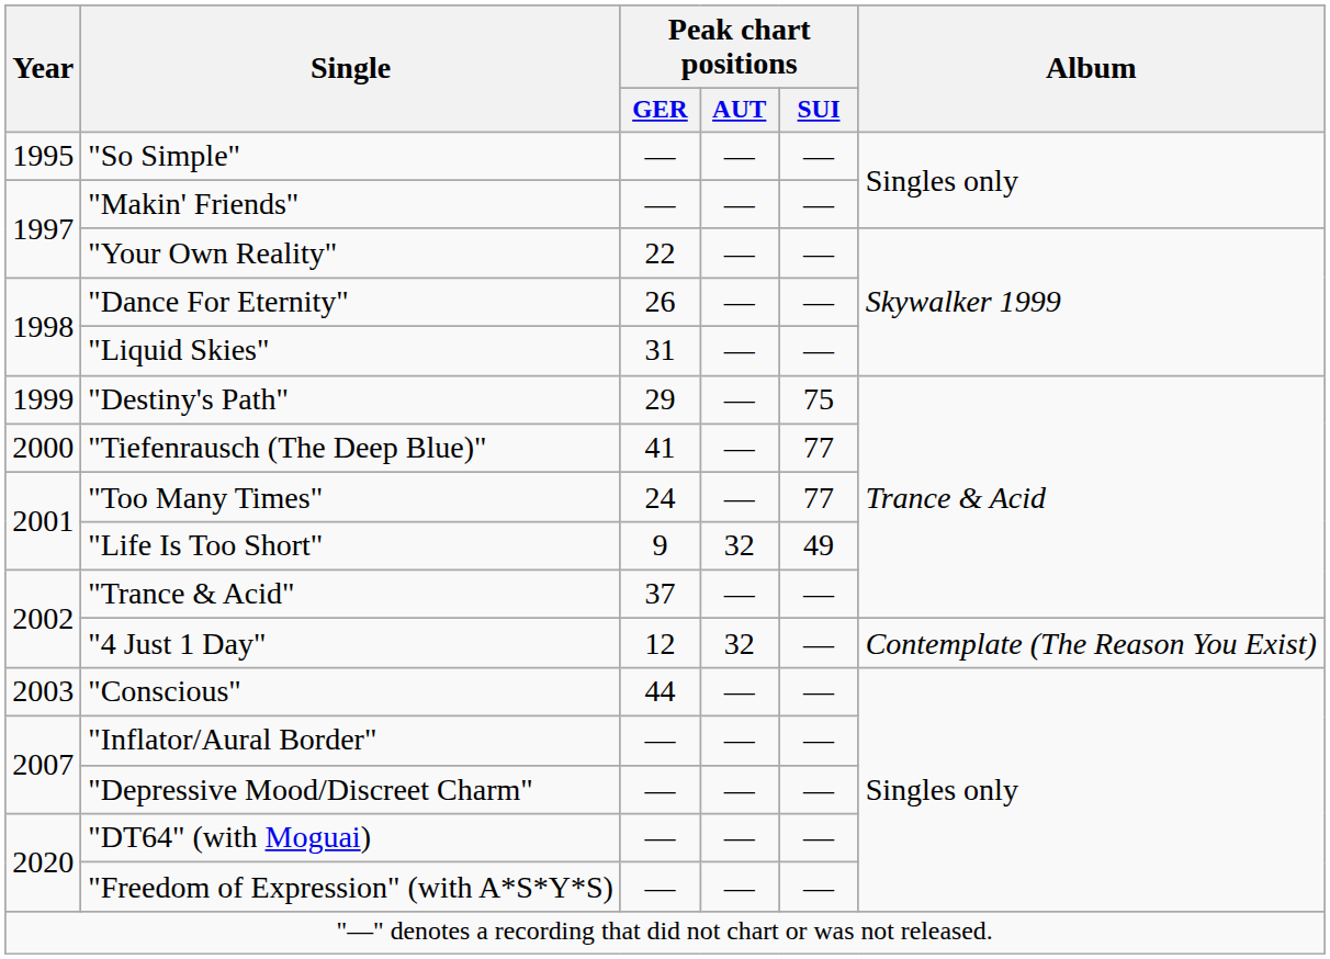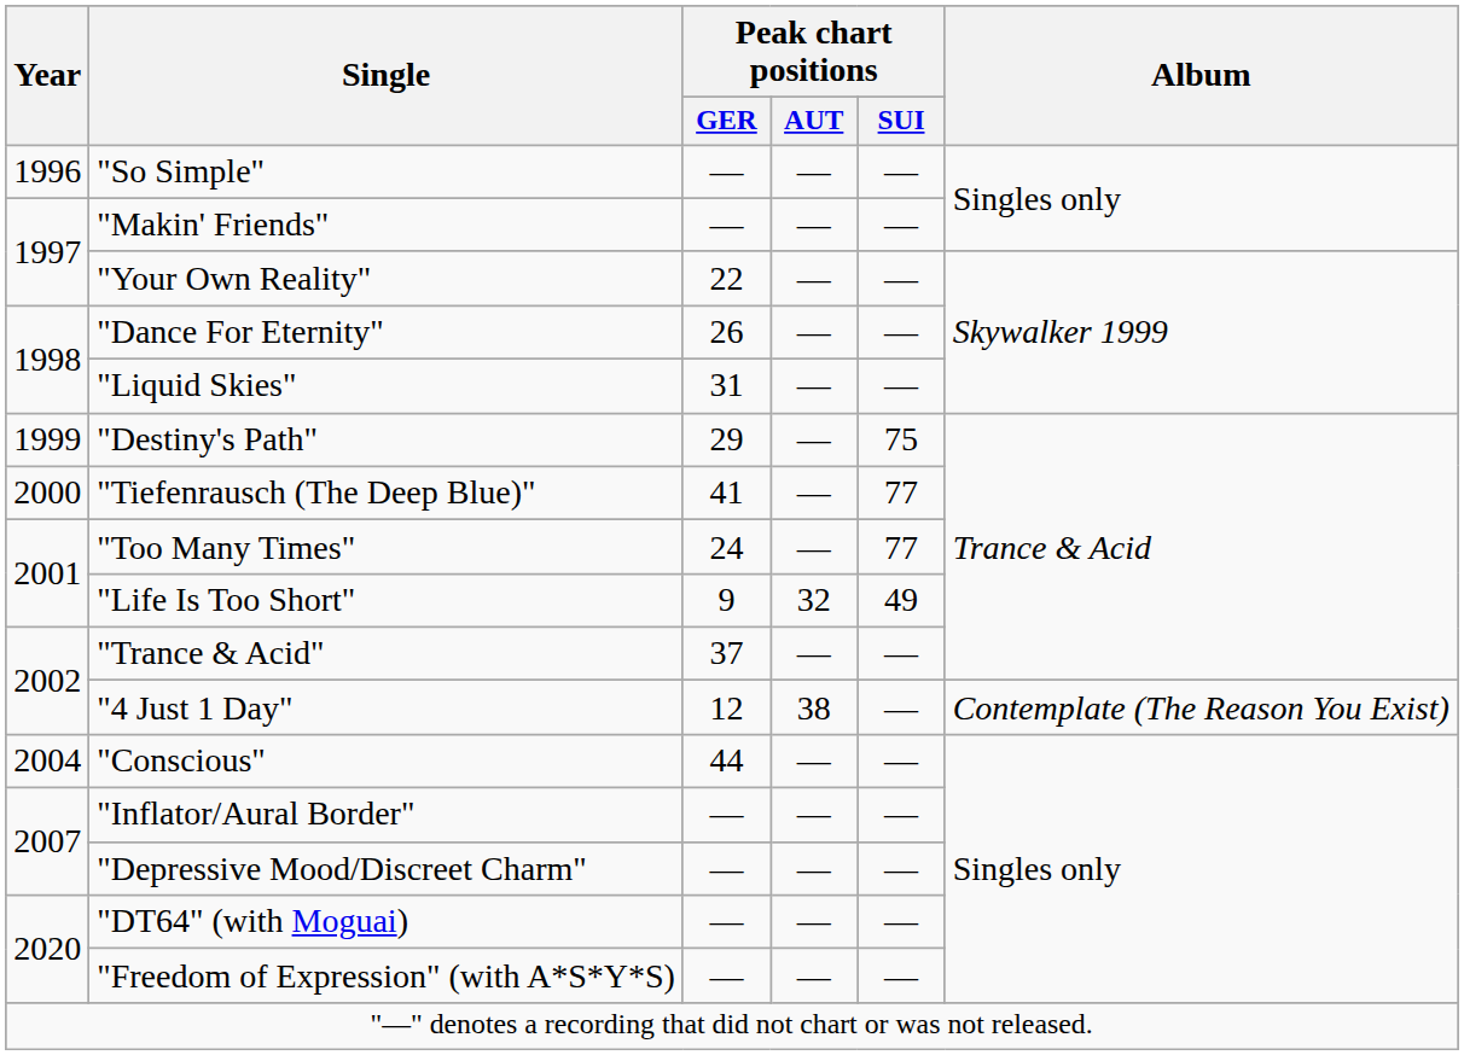"So Simple" | Year: 1995 -> 1996
"4 Just 1 Day" | Peak chart positions / AUT: 32 -> 38
"Conscious" | Year: 2003 -> 2004
